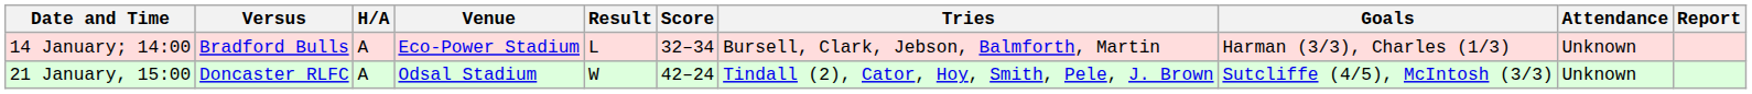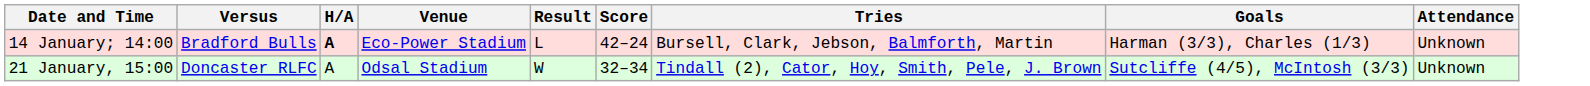- column: Report
14 January; 14:00 | H/A: normal -> bold
14 January; 14:00 | Score: 32–34 -> 42–24
21 January, 15:00 | Score: 42–24 -> 32–34
